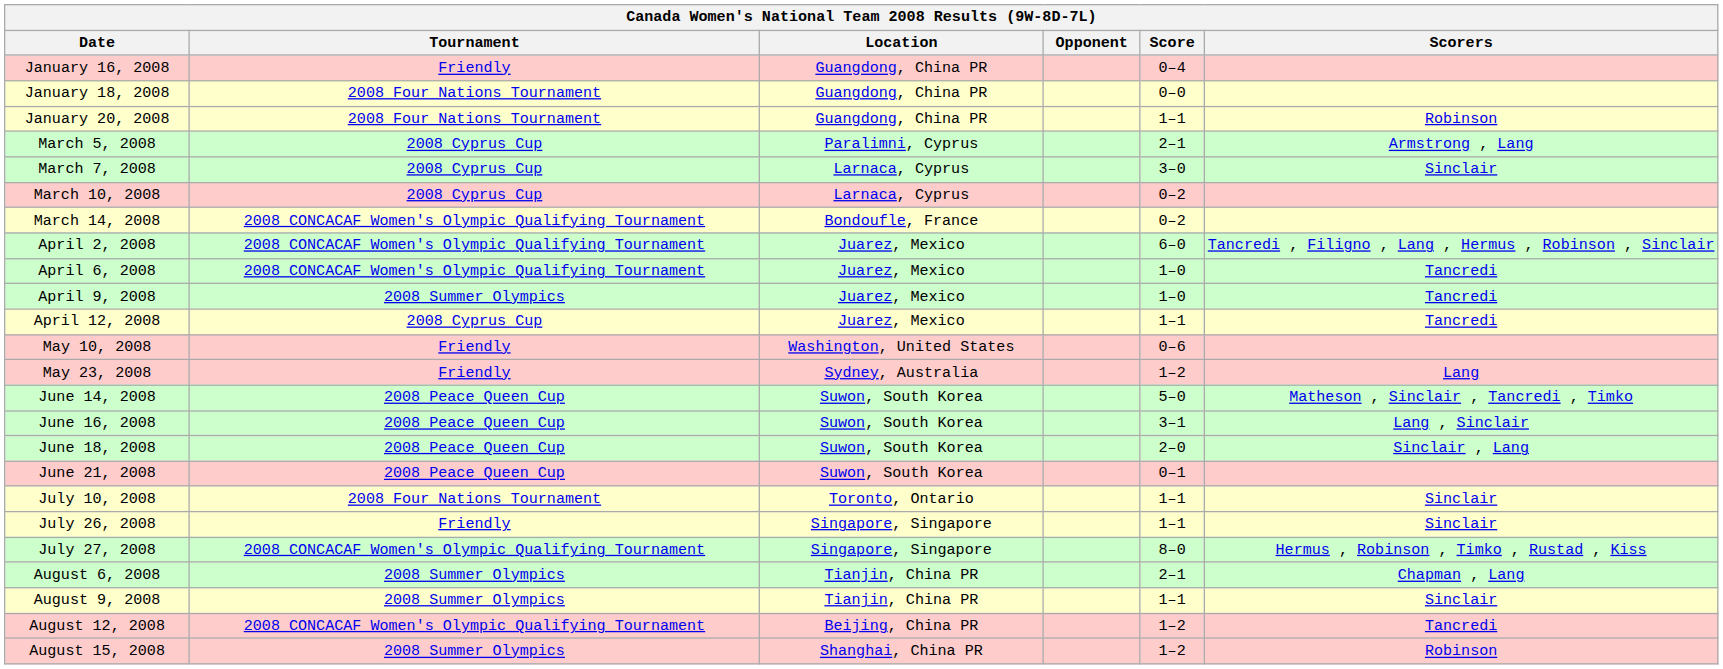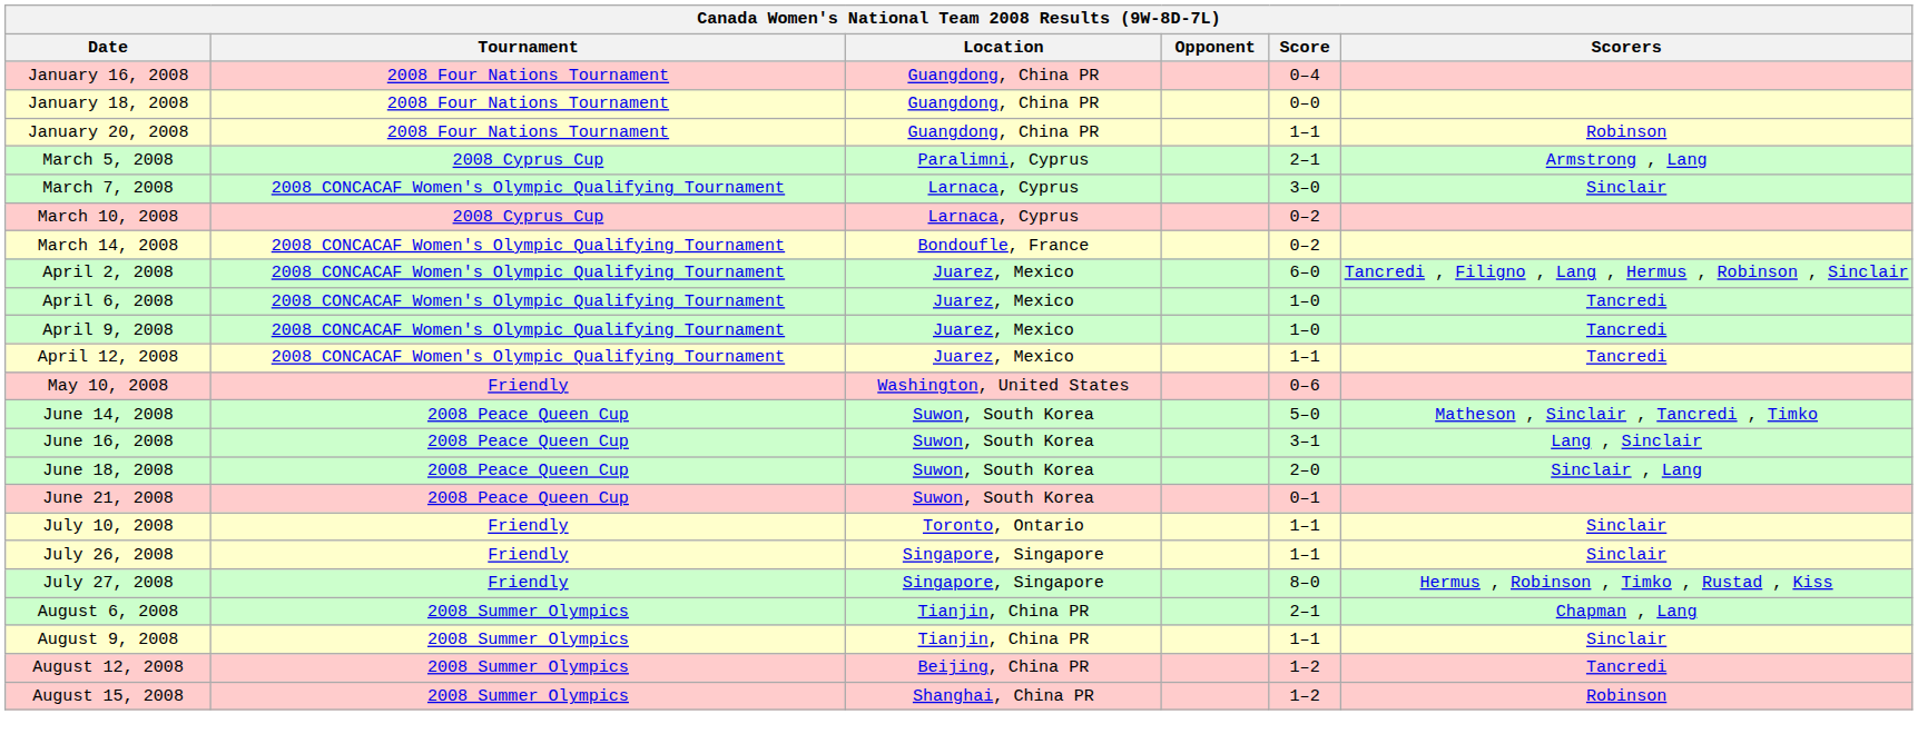January 16, 2008 | Tournament: Friendly -> 2008 Four Nations Tournament
March 7, 2008 | Tournament: 2008 Cyprus Cup -> 2008 CONCACAF Women's Olympic Qualifying Tournament
April 9, 2008 | Tournament: 2008 Summer Olympics -> 2008 CONCACAF Women's Olympic Qualifying Tournament
April 12, 2008 | Tournament: 2008 Cyprus Cup -> 2008 CONCACAF Women's Olympic Qualifying Tournament
- row: May 23, 2008 | Friendly | Sydney, Australia | 1–2 | Lang
July 10, 2008 | Tournament: 2008 Four Nations Tournament -> Friendly
July 27, 2008 | Tournament: 2008 CONCACAF Women's Olympic Qualifying Tournament -> Friendly
August 12, 2008 | Tournament: 2008 CONCACAF Women's Olympic Qualifying Tournament -> 2008 Summer Olympics
